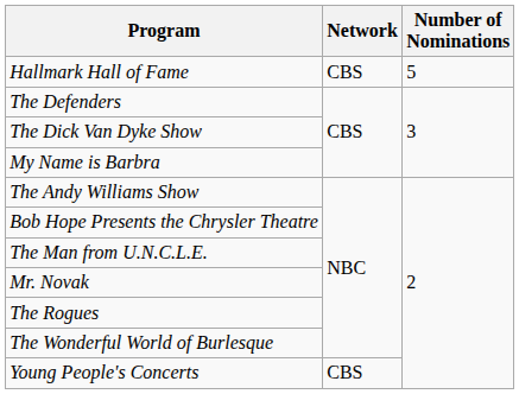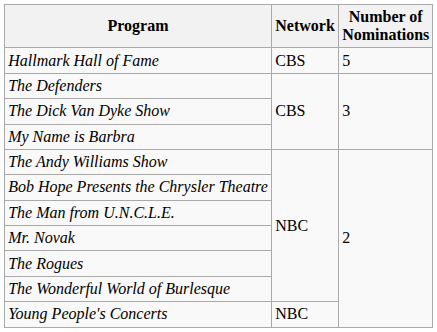Young People's Concerts | Network: CBS -> NBC
